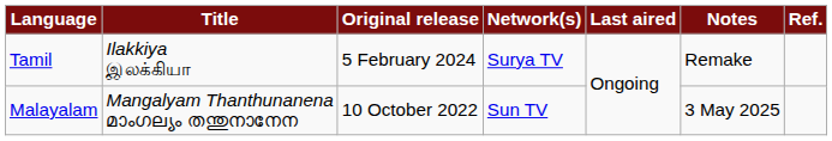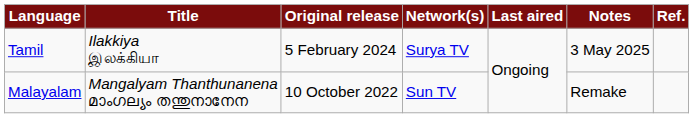Tamil | Notes: Remake -> 3 May 2025
Malayalam | Notes: 3 May 2025 -> Remake
